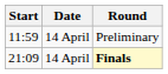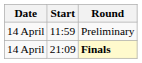columns swapped: Date <-> Start
